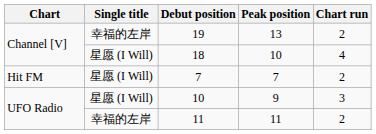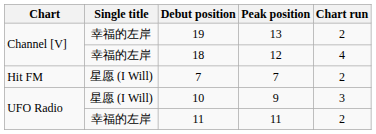18 | Single title: 星愿 (I Will) -> 幸福的左岸
18 | Peak position: 10 -> 12
